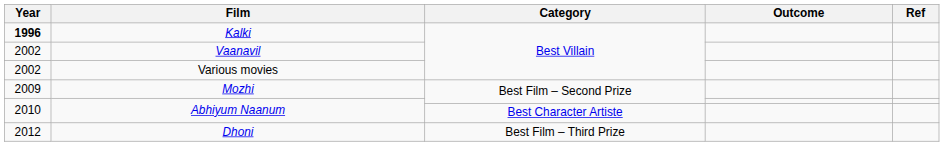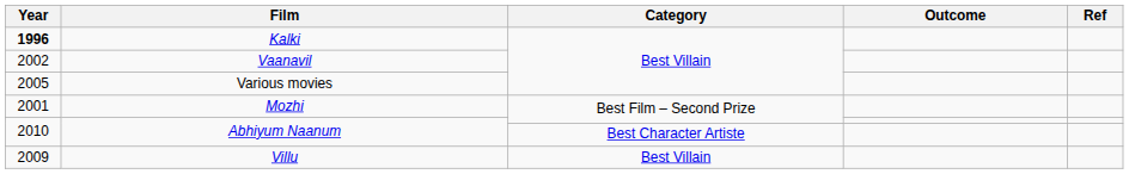Various movies | Year: 2002 -> 2005
Mozhi | Year: 2009 -> 2001
+ row: 2009 | Villu | Best Villain
- row: 2012 | Dhoni | Best Film – Third Prize
